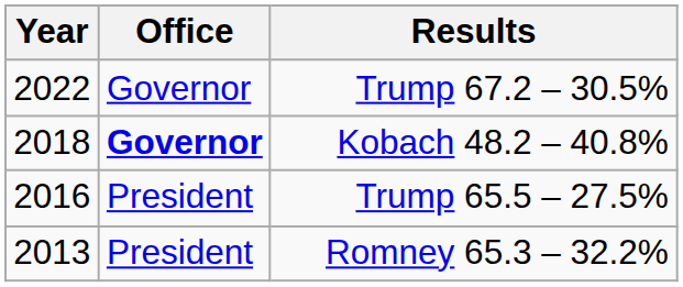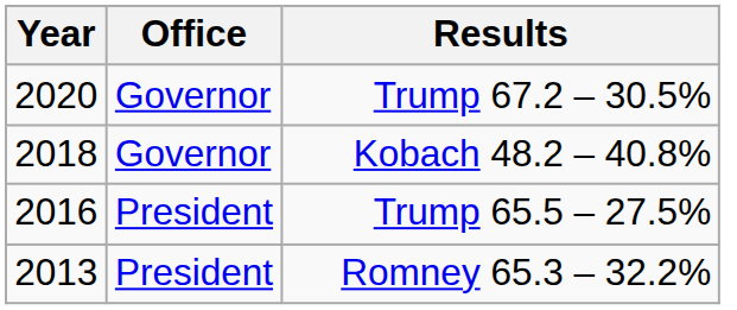Trump 67.2 – 30.5% | Year: 2022 -> 2020
Kobach 48.2 – 40.8% | Office: bold -> normal
